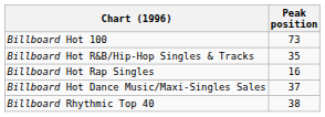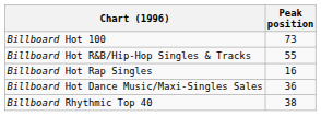Billboard Hot R&B/Hip-Hop Singles & Tracks | Peak position: 35 -> 55
Billboard Hot Dance Music/Maxi-Singles Sales | Peak position: 37 -> 36
